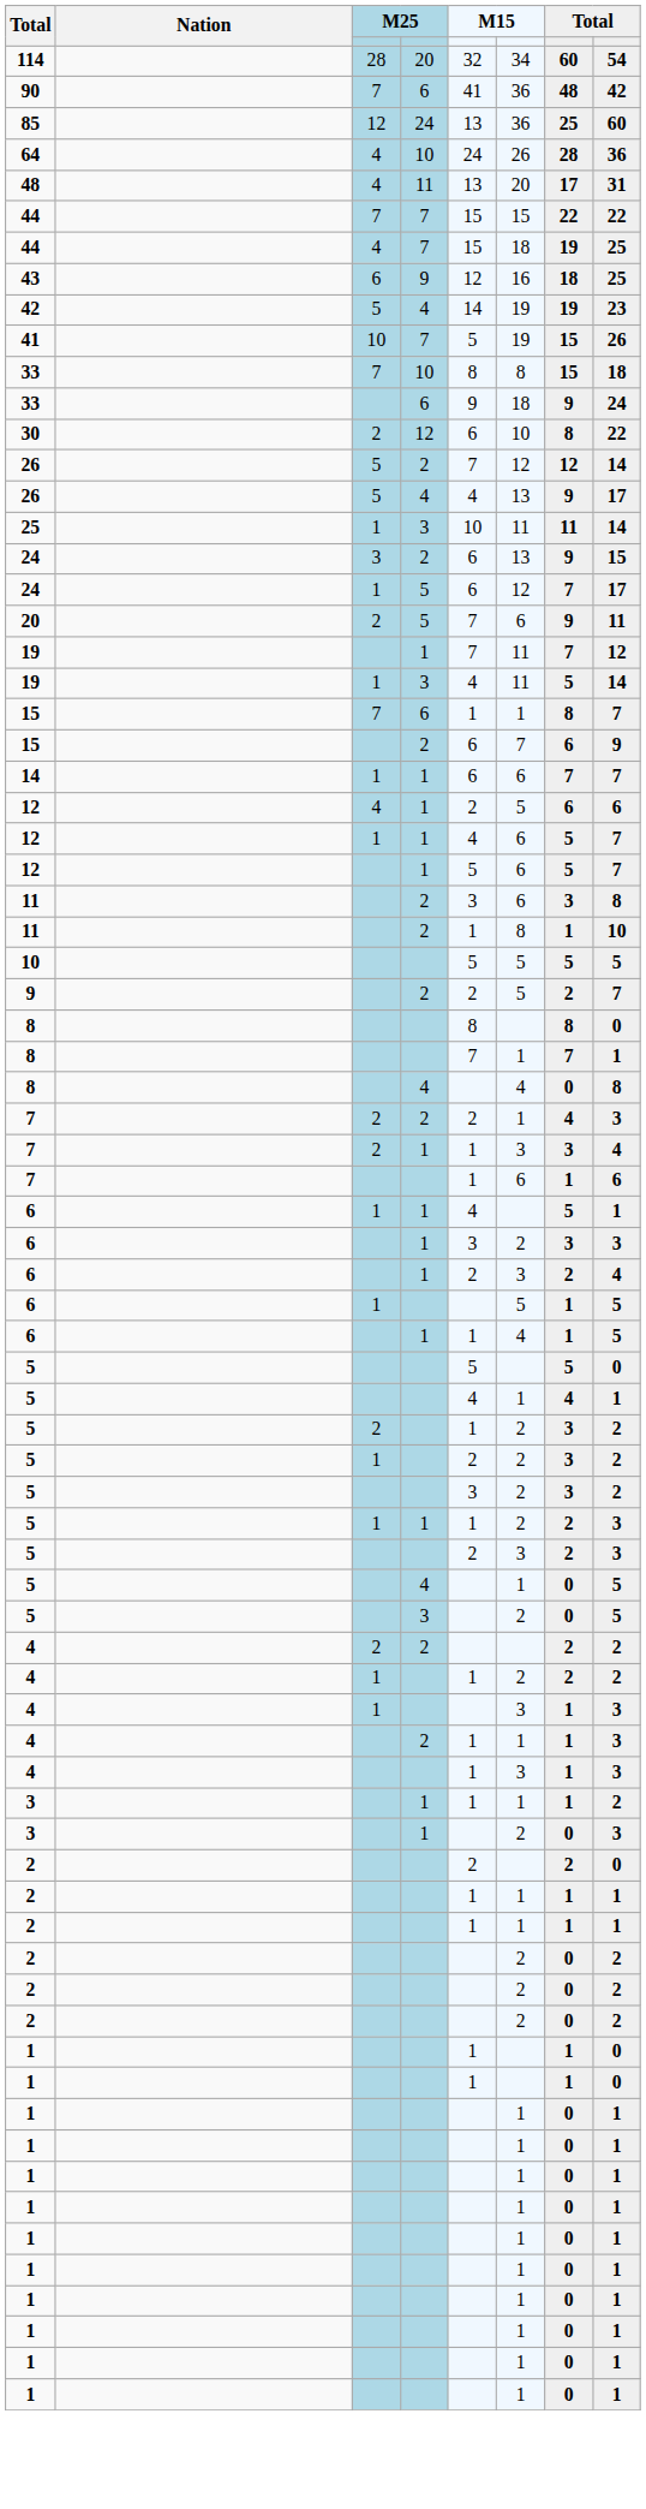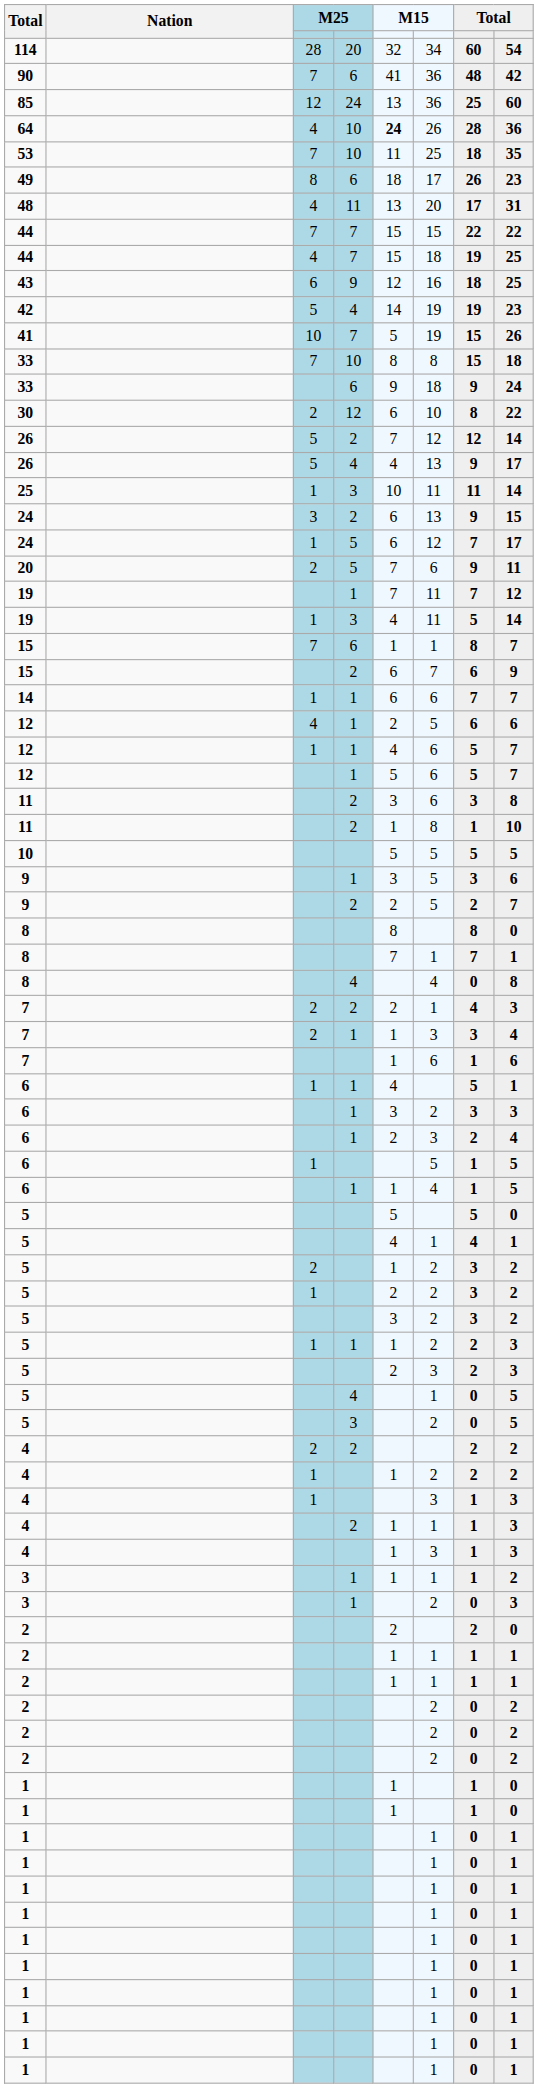64 | column 5: normal -> bold
+ row: 53 | 7 | 10 | 11 | 25 | 18 | 35
+ row: 49 | 8 | 6 | 18 | 17 | 26 | 23
+ row: 9 | 1 | 3 | 5 | 3 | 6
